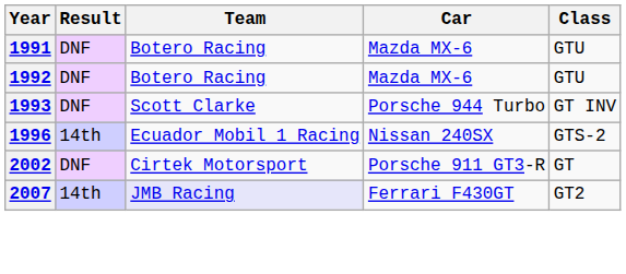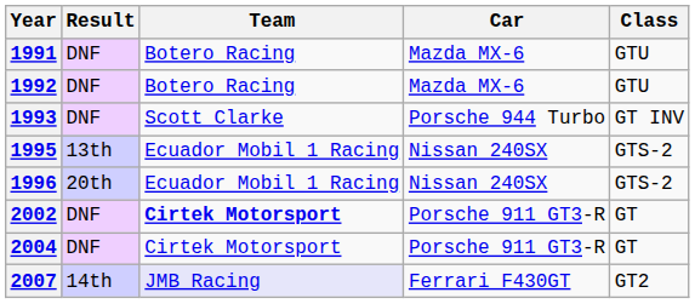+ row: 1995 | 13th | Ecuador Mobil 1 Racing | Nissan 240SX | GTS-2
1996 | Result: 14th -> 20th
2002 | Team: normal -> bold
+ row: 2004 | DNF | Cirtek Motorsport | Porsche 911 GT3-R | GT
